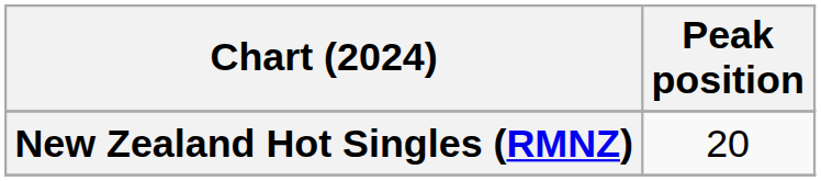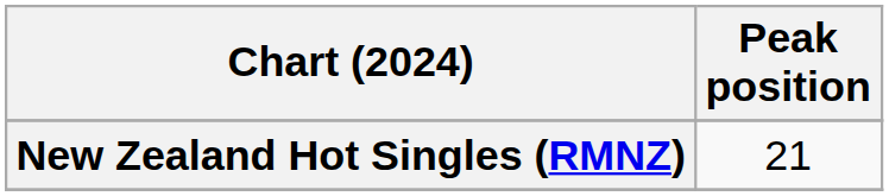New Zealand Hot Singles (RMNZ) | Peak position: 20 -> 21
